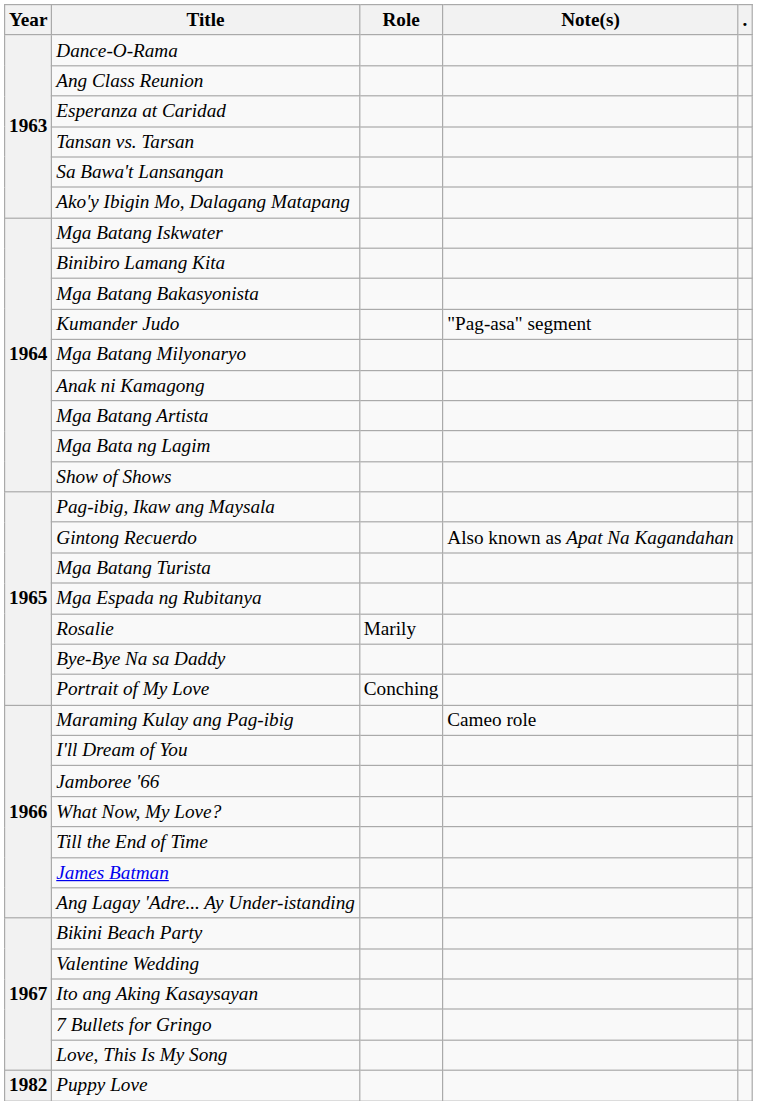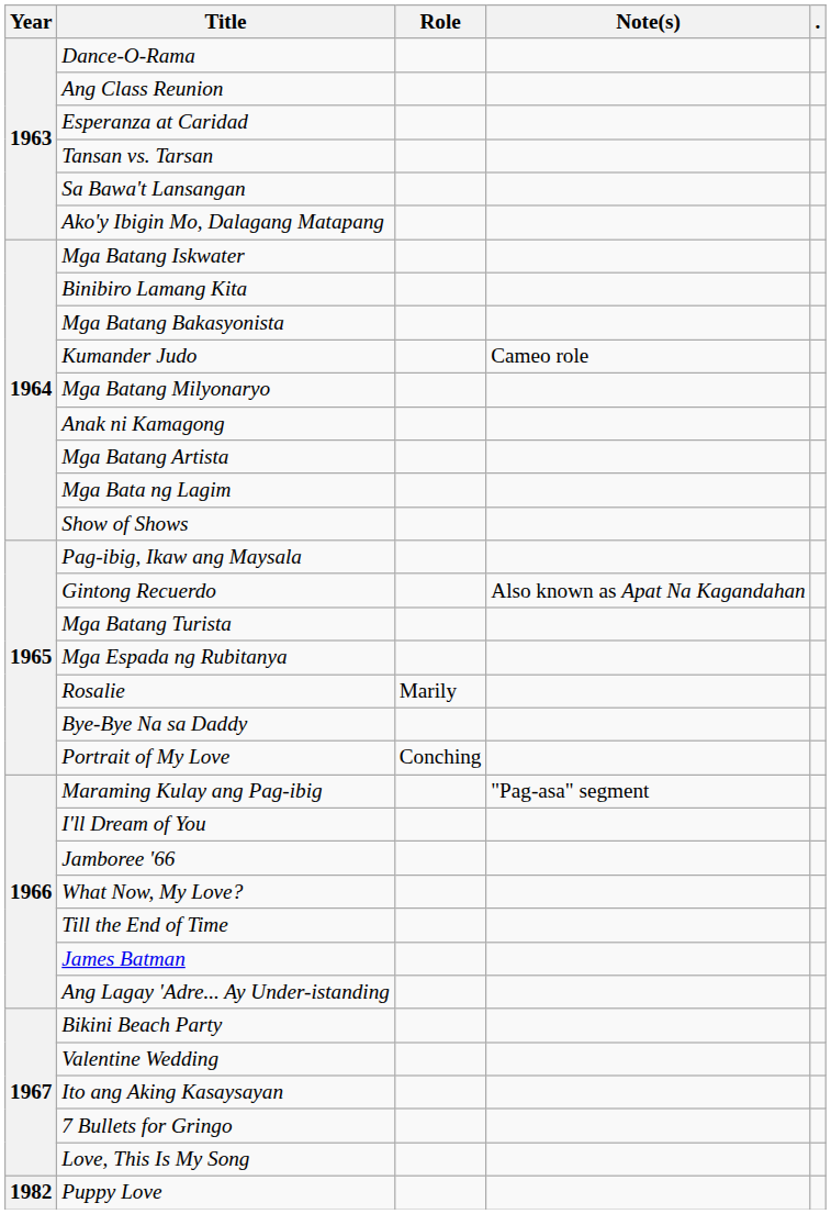Kumander Judo | Note(s): "Pag-asa" segment -> Cameo role
Maraming Kulay ang Pag-ibig | Note(s): Cameo role -> "Pag-asa" segment
